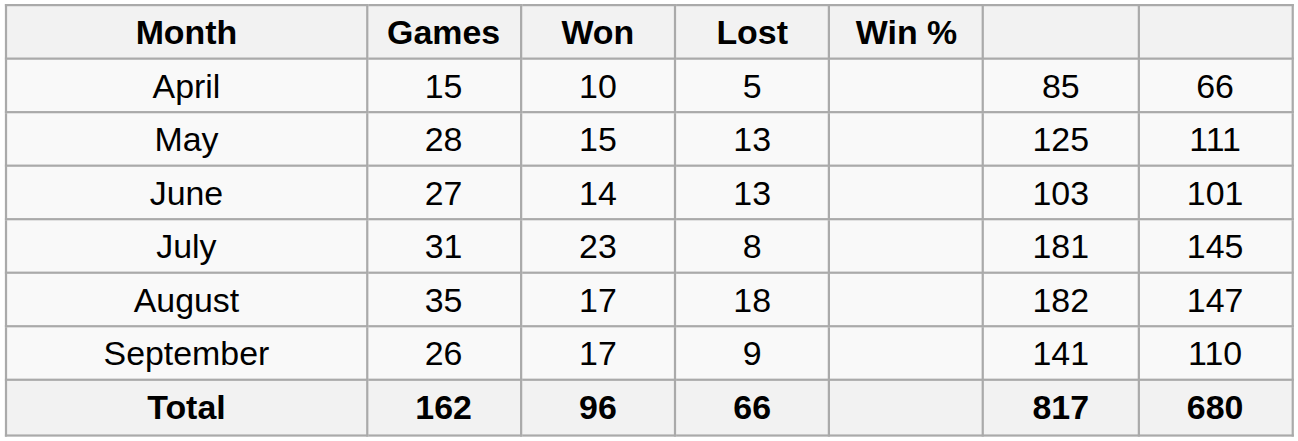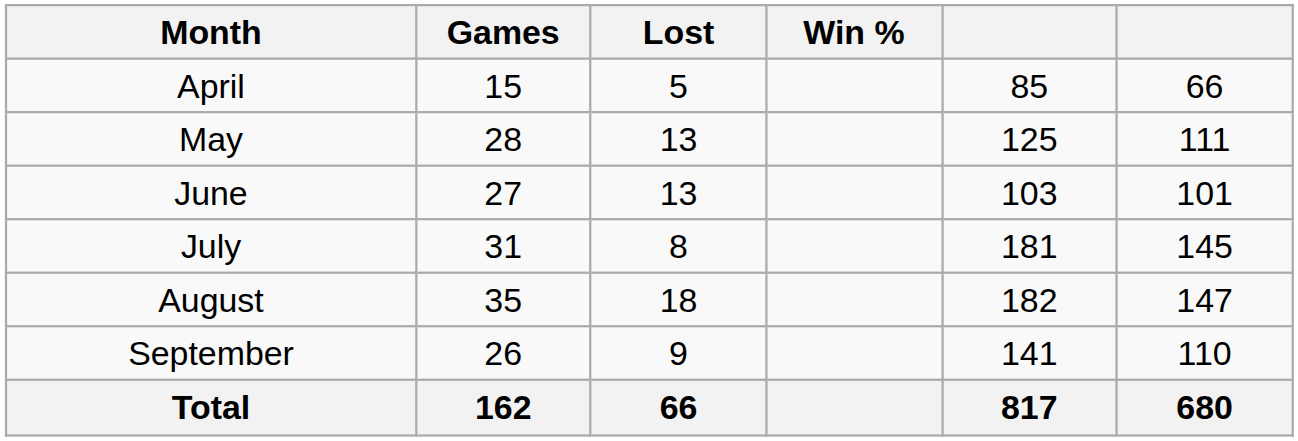- column: Won | 10 | 15 | 14 | 23 | 17 | 17 | 96
